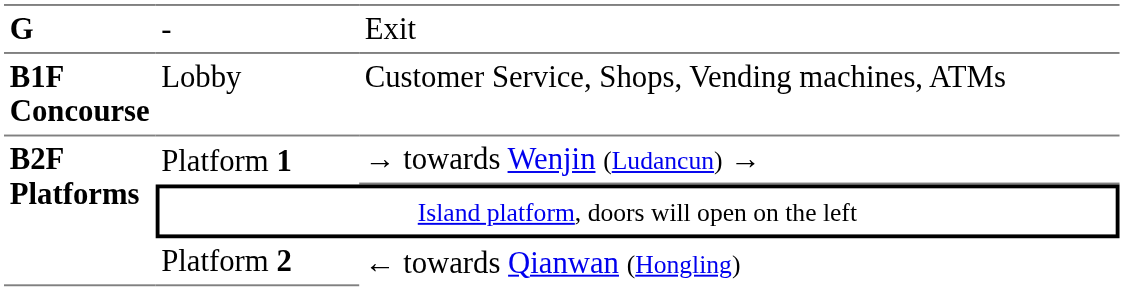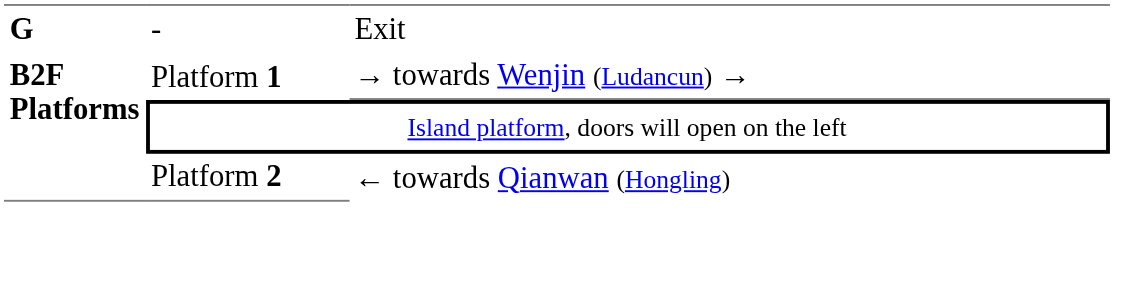- row: B1F Concourse | Lobby | Customer Service, Shops, Vending machines, ATMs
